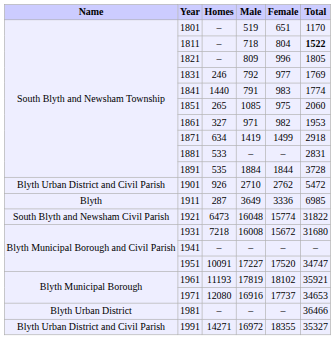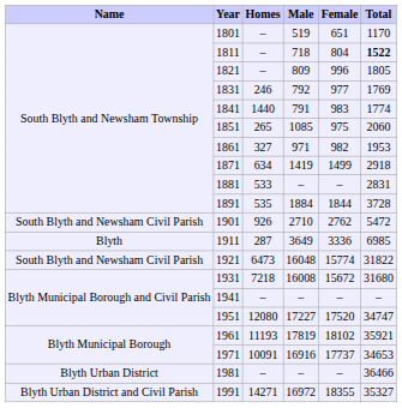1901 | Name: Blyth Urban District and Civil Parish -> South Blyth and Newsham Civil Parish
1951 | Homes: 10091 -> 12080
1971 | Homes: 12080 -> 10091
